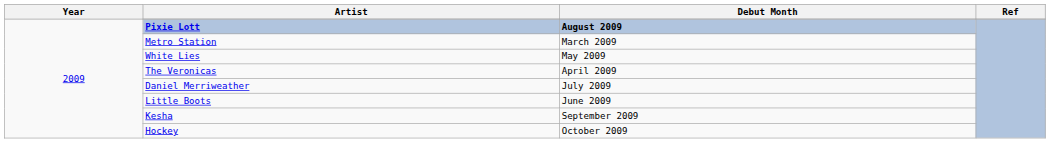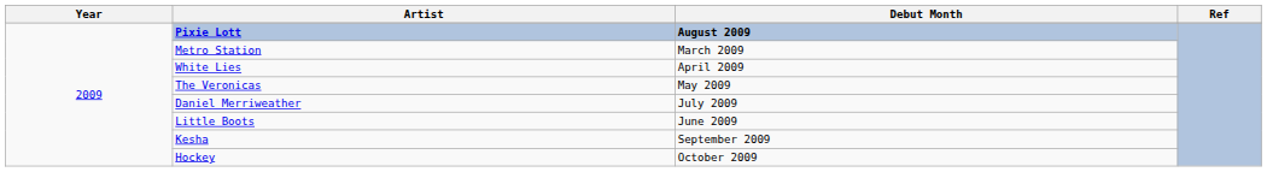White Lies | Debut Month: May 2009 -> April 2009
The Veronicas | Debut Month: April 2009 -> May 2009
